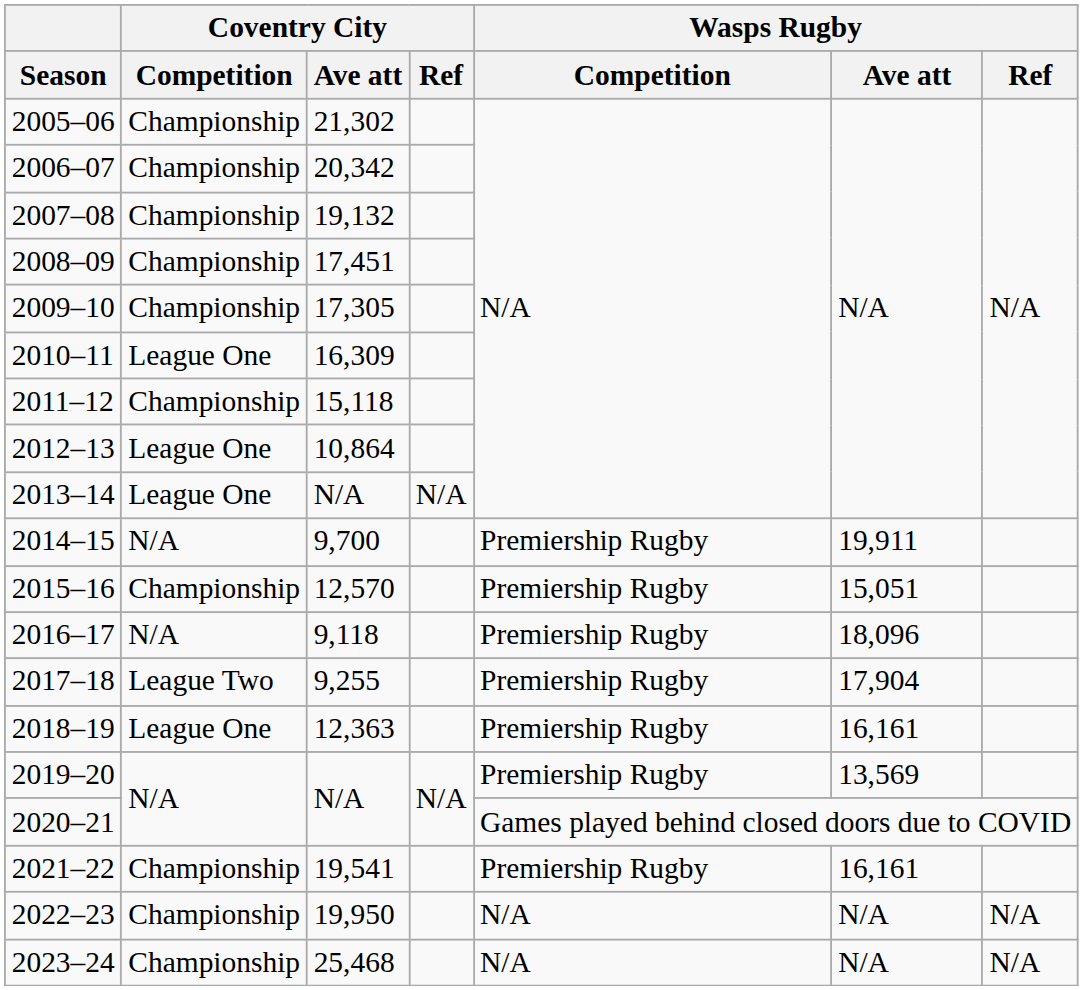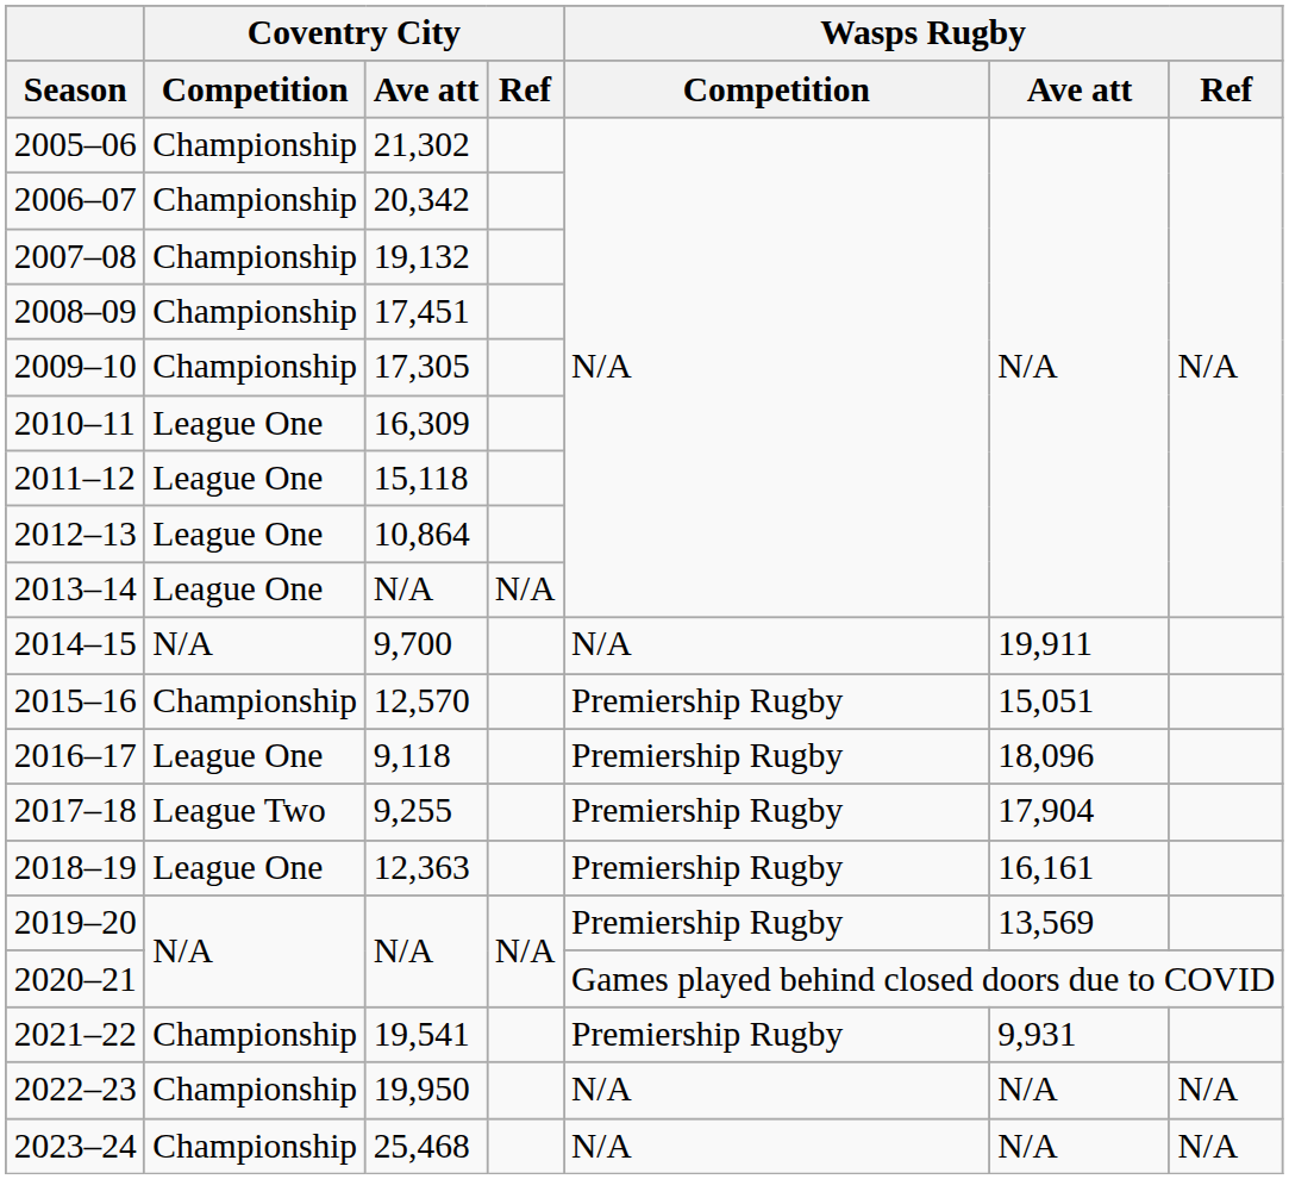2011–12 | Coventry City / Competition: Championship -> League One
2014–15 | Wasps Rugby / Competition: Premiership Rugby -> N/A
2016–17 | Coventry City / Competition: N/A -> League One
2021–22 | Wasps Rugby / Ave att: 16,161 -> 9,931
